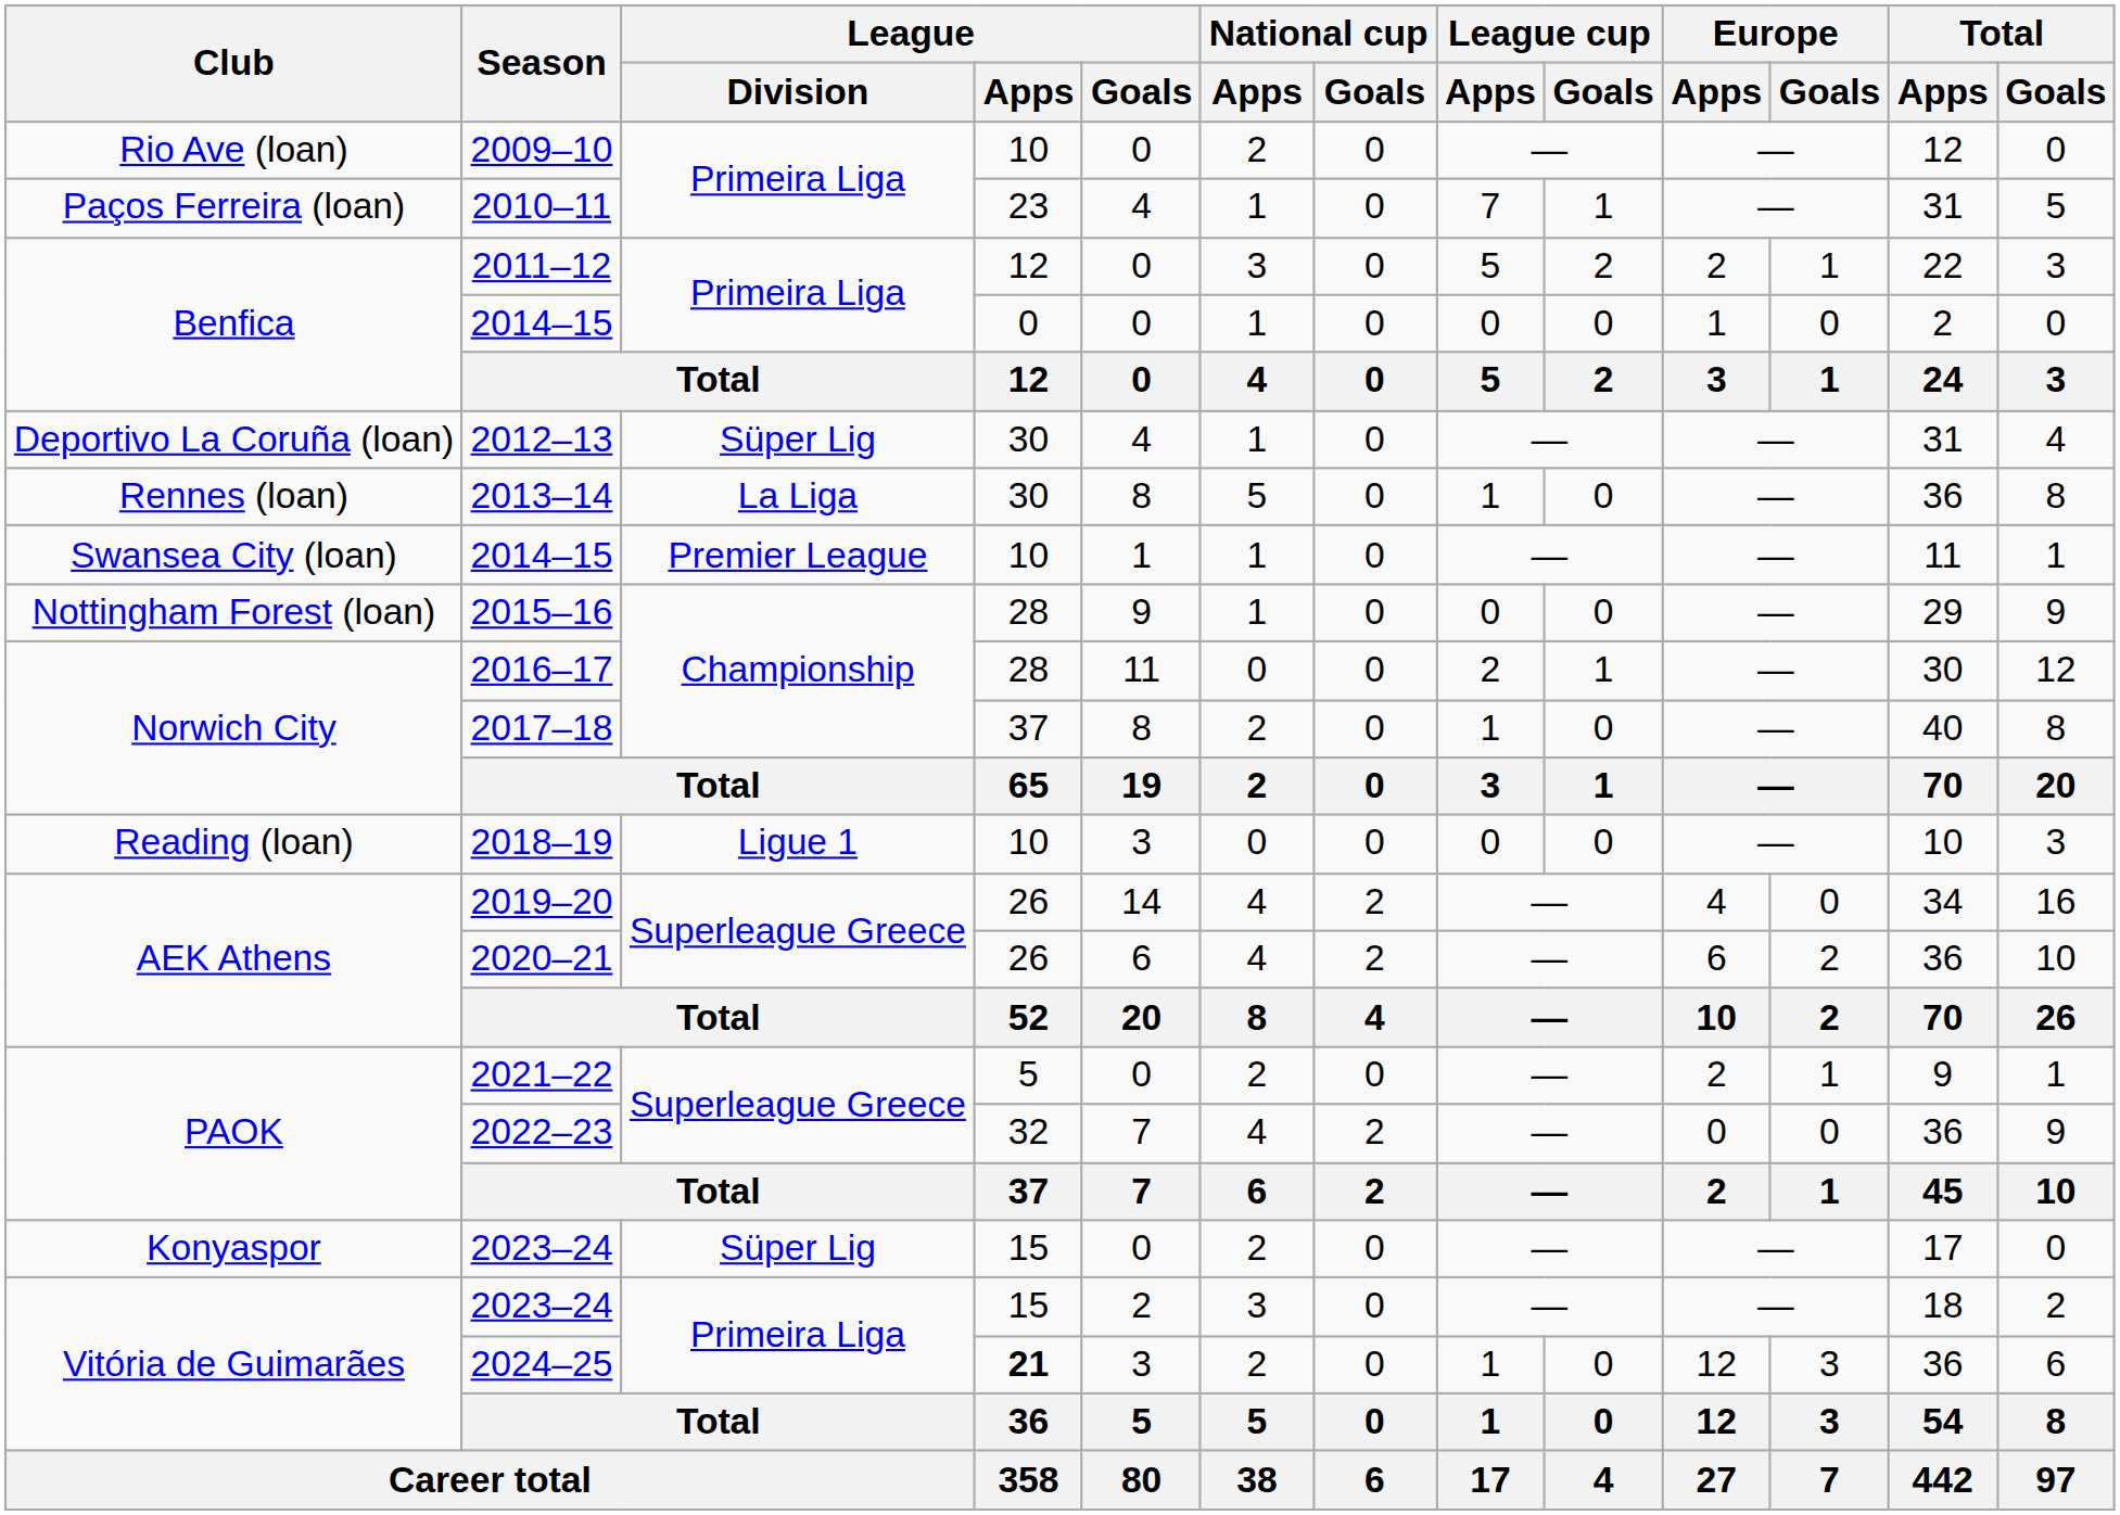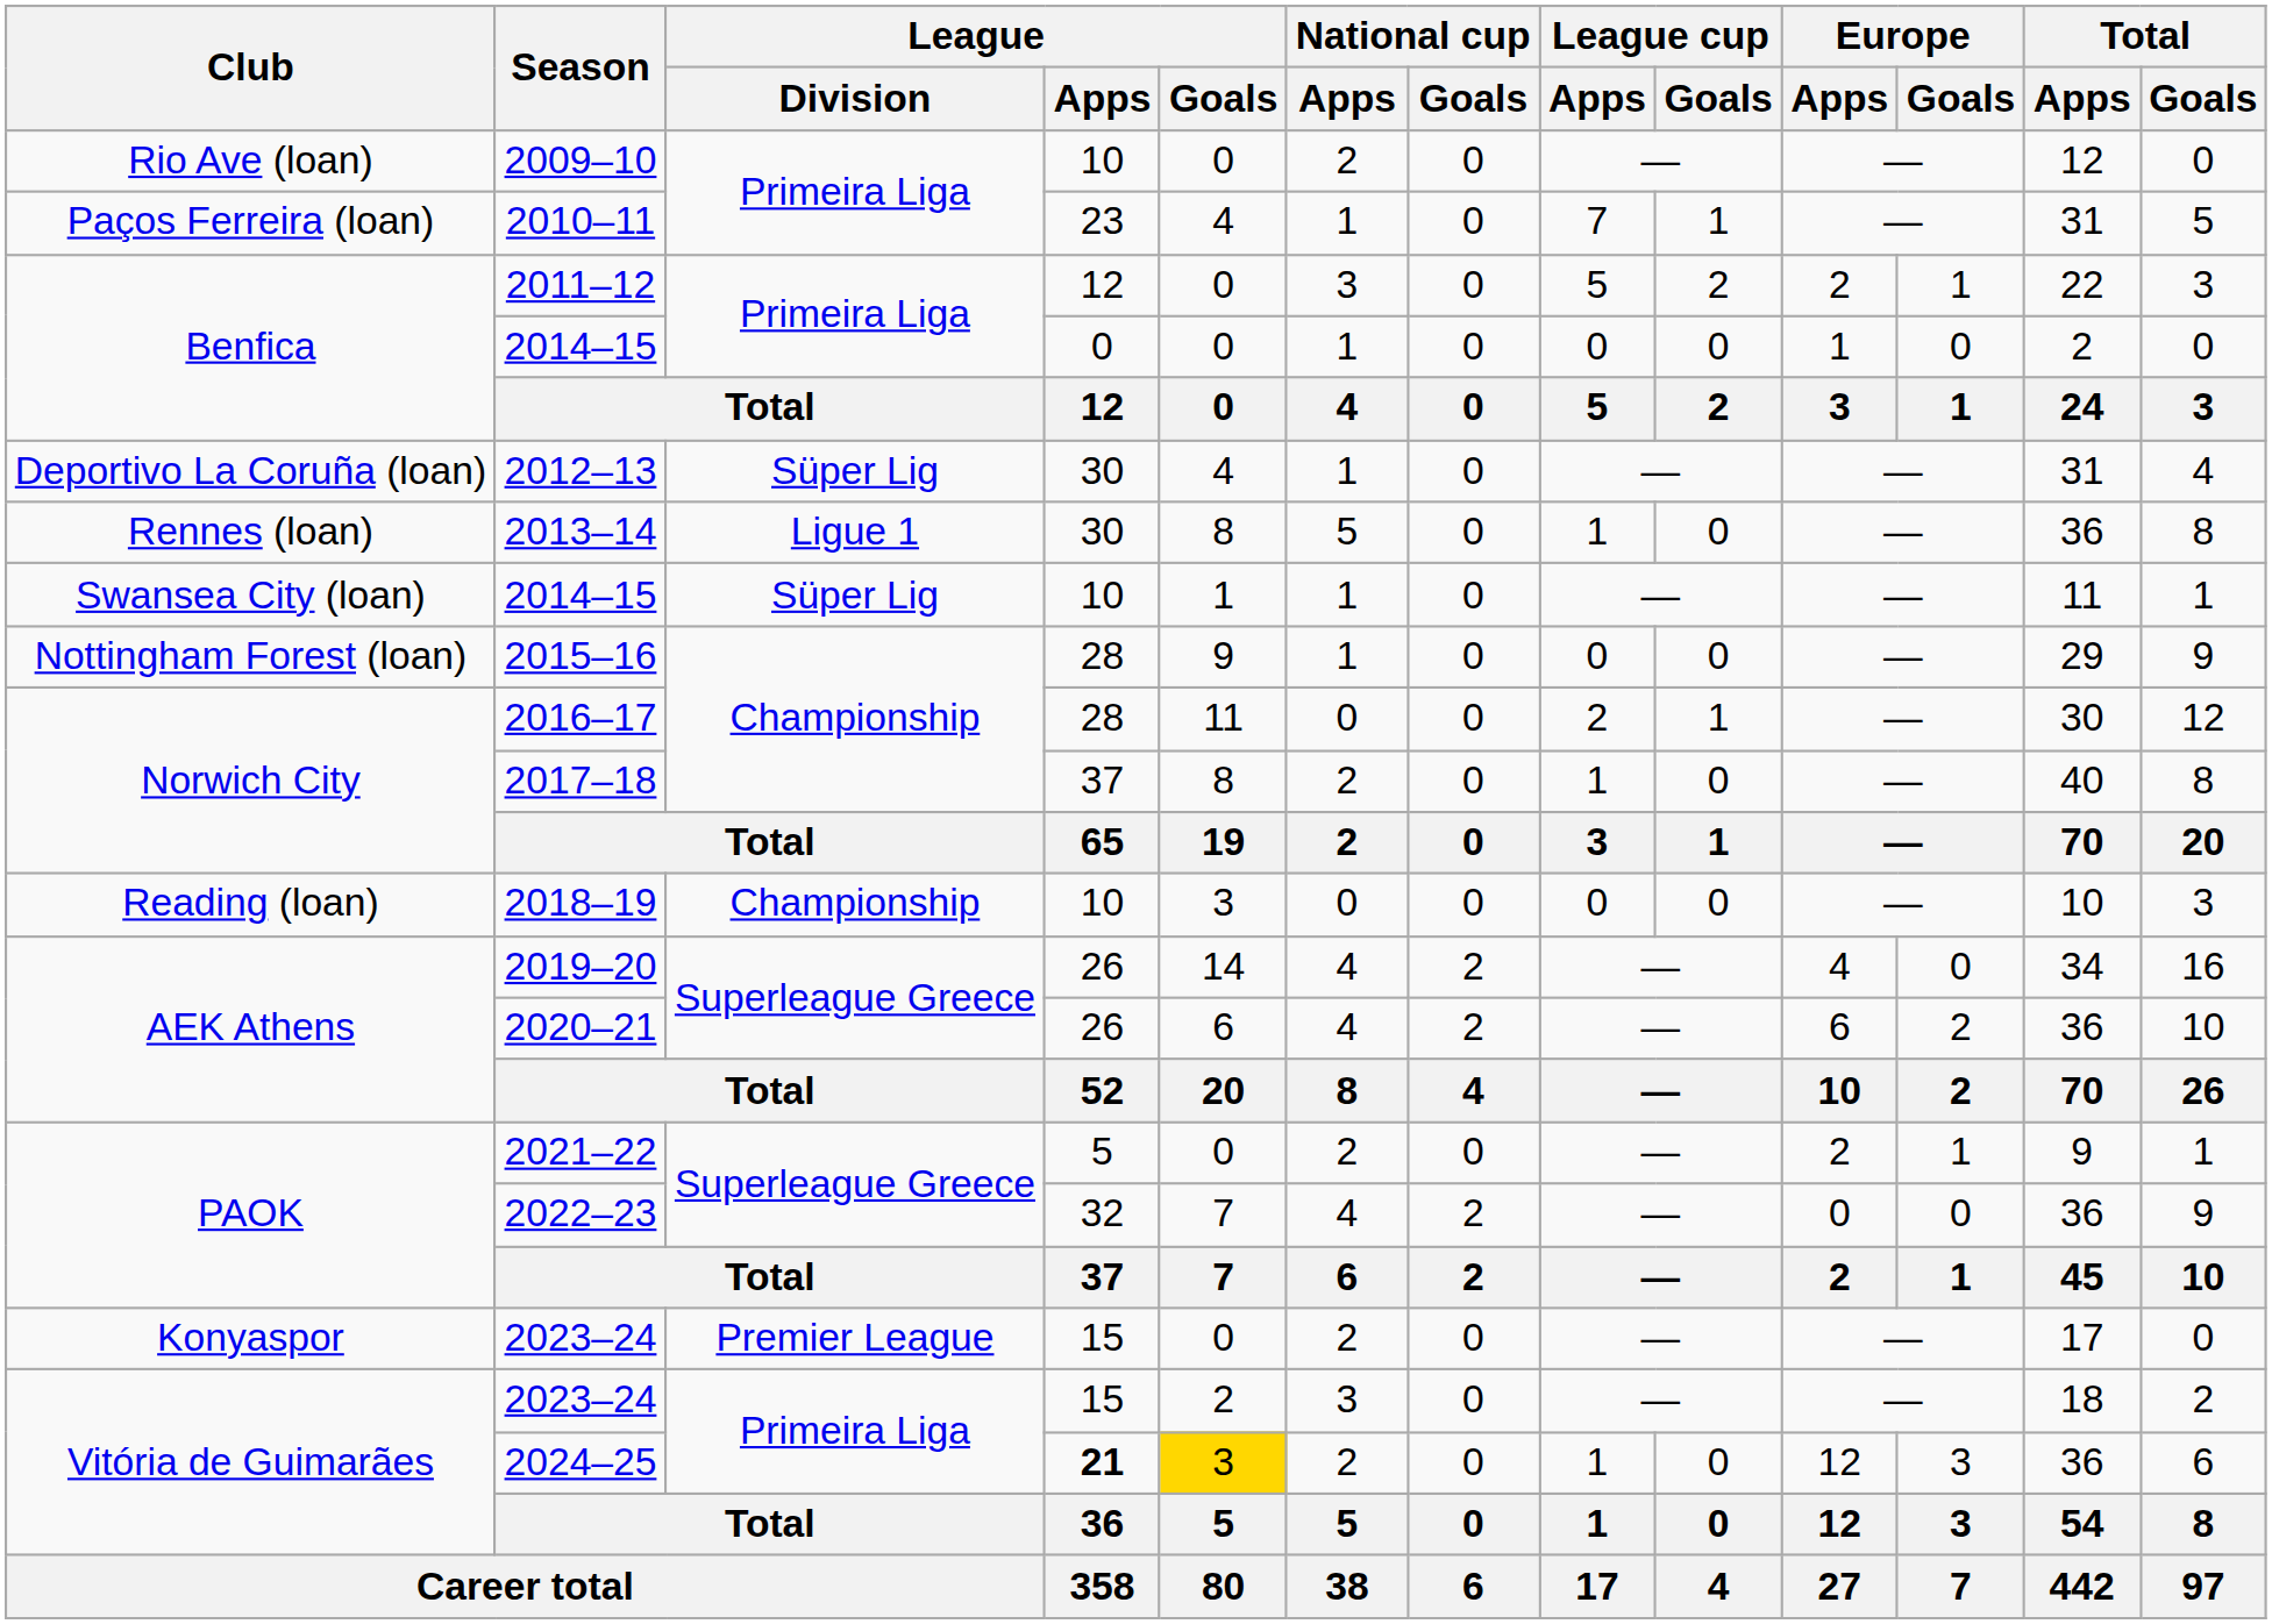2013–14 | League / Division: La Liga -> Ligue 1
Swansea City (loan) / 2014–15 | League / Division: Premier League -> Süper Lig
2018–19 | League / Division: Ligue 1 -> Championship
Konyaspor / 2023–24 | League / Division: Süper Lig -> Premier League
2024–25 | League / Goals: no background -> gold background
